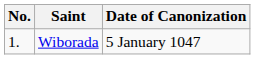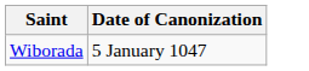- column: No. | 1.
